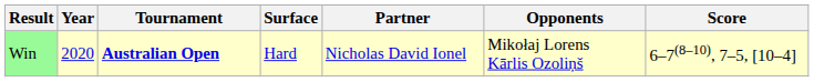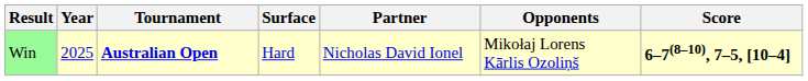Win | Year: 2020 -> 2025
Win | Score: normal -> bold
